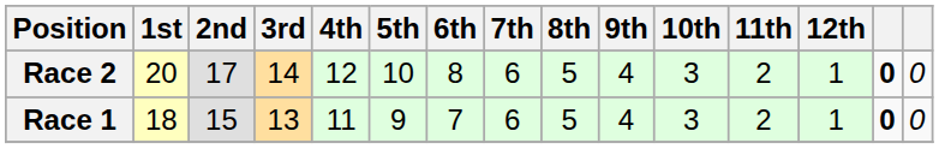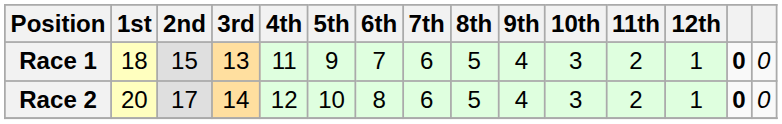rows swapped: Race 1 <-> Race 2
